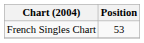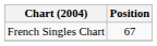French Singles Chart | Position: 53 -> 67
